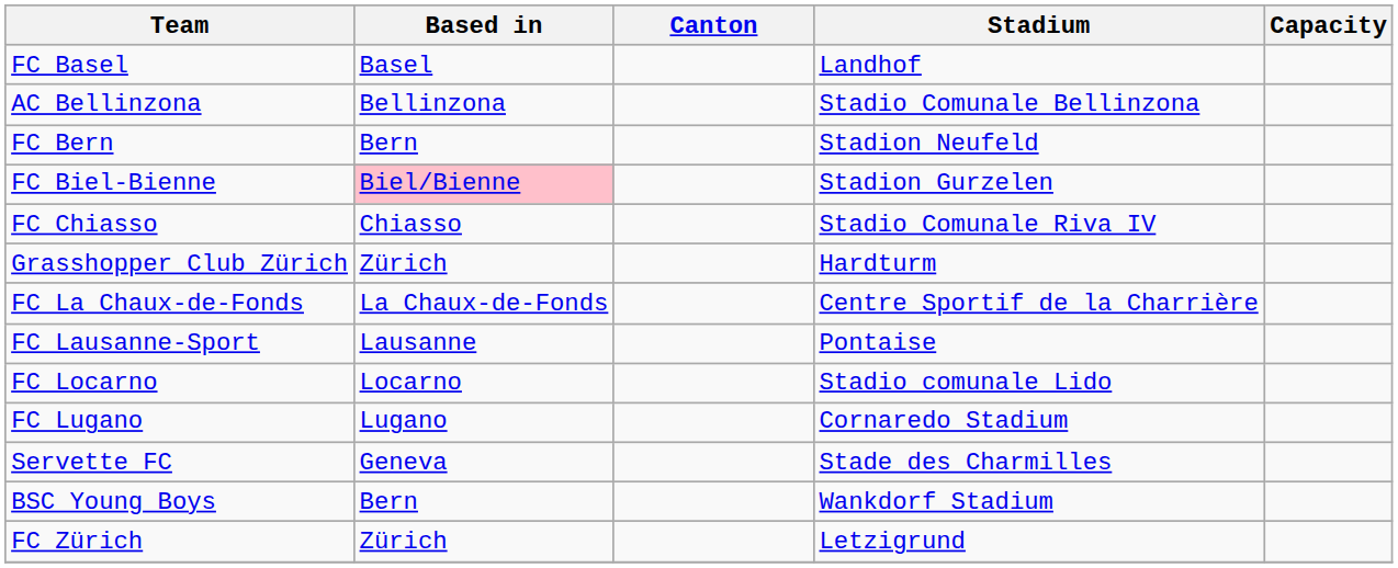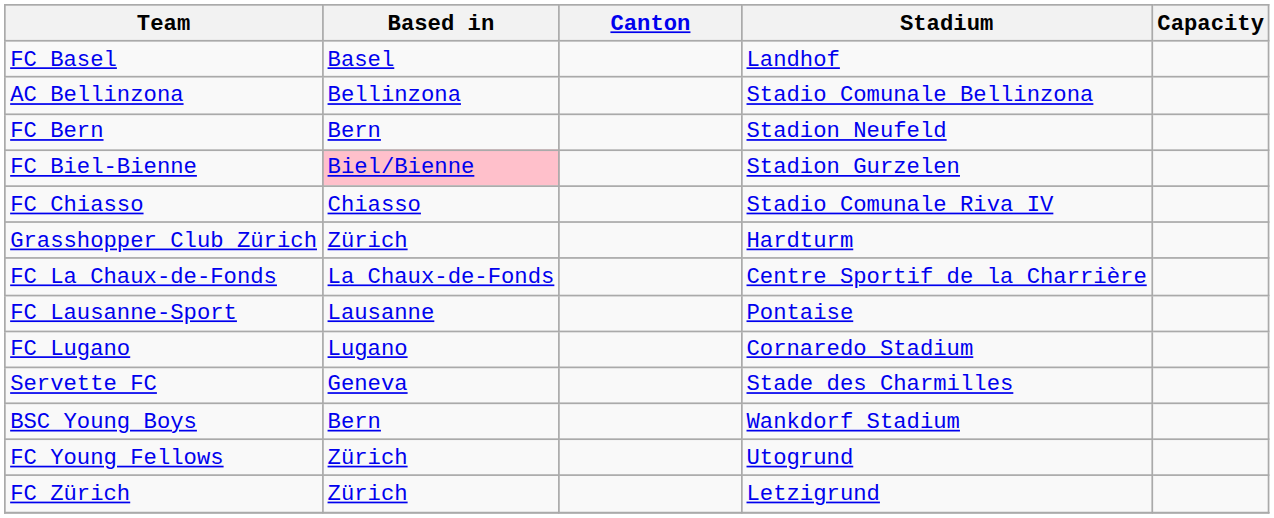- row: FC Locarno | Locarno | Stadio comunale Lido
+ row: FC Young Fellows | Zürich | Utogrund
